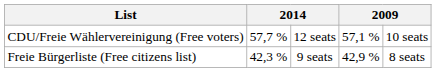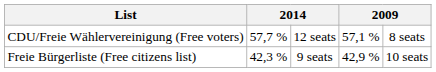CDU/Freie Wählervereinigung (Free voters) | column 5: 10 seats -> 8 seats
Freie Bürgerliste (Free citizens list) | column 5: 8 seats -> 10 seats
